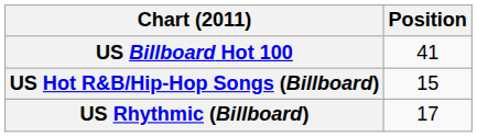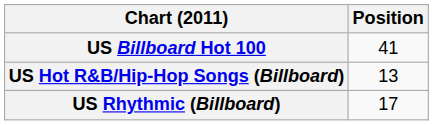US Hot R&B/Hip-Hop Songs (Billboard) | Position: 15 -> 13
